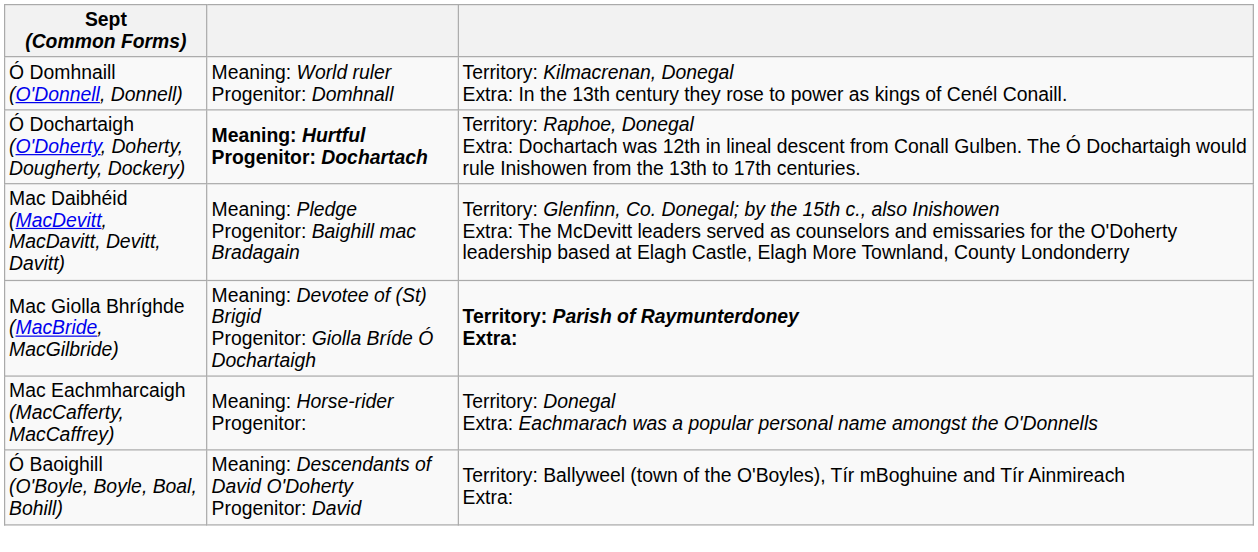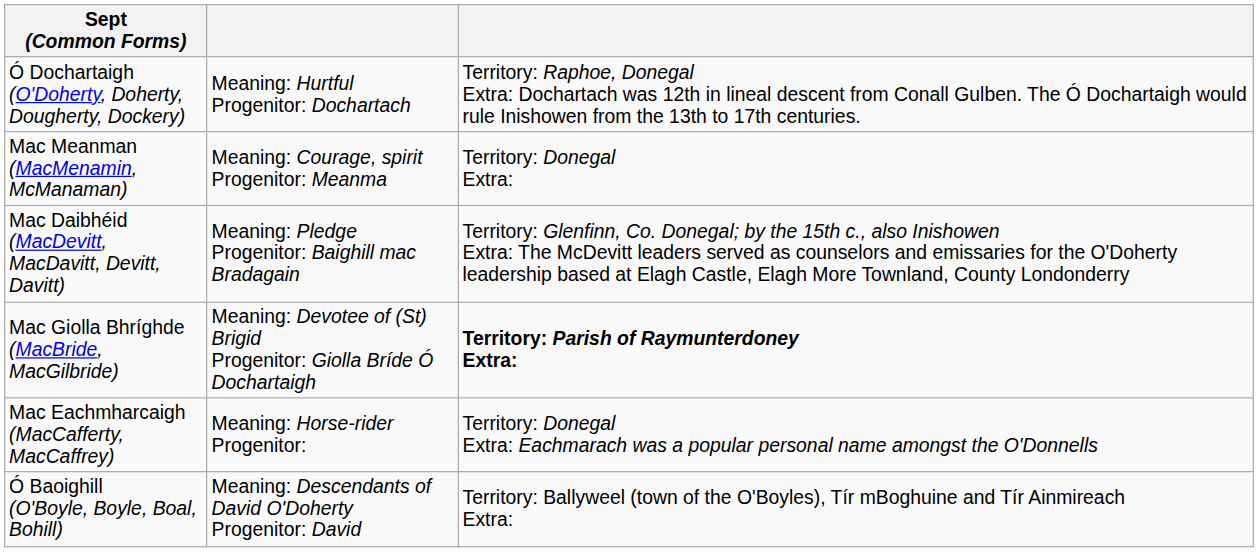- row: Ó Domhnaill (O'Donnell, Donnell) | Meaning: World ruler Progenitor: Domhnall | Territory: Kilmacrenan, Donegal Extra: In the 13th century they rose to power as kings of Cenél Conaill.
Ó Dochartaigh (O'Doherty, Doherty, Dougherty, Dockery) | column 2: bold -> normal
+ row: Mac Meanman (MacMenamin, McManaman) | Meaning: Courage, spirit Progenitor: Meanma | Territory: Donegal Extra:
